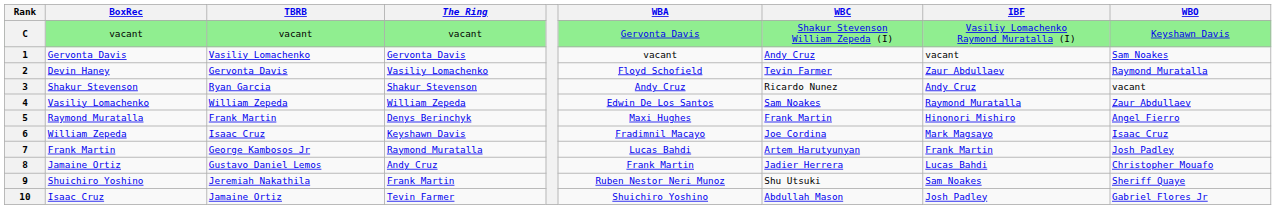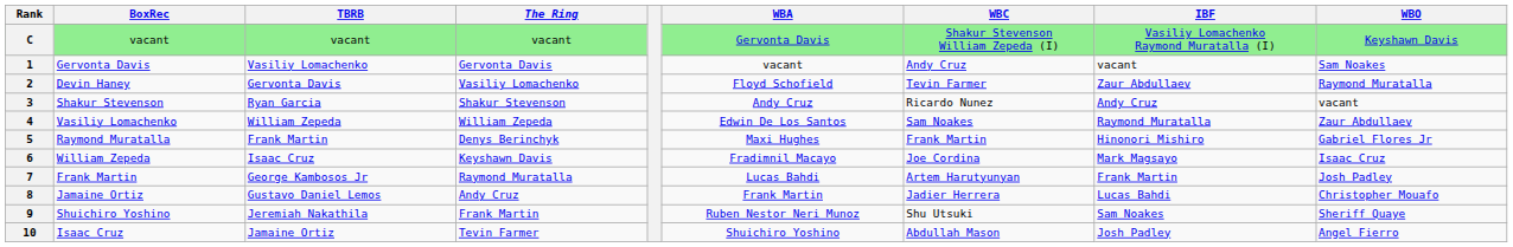5 | WBO: Angel Fierro -> Gabriel Flores Jr
10 | WBO: Gabriel Flores Jr -> Angel Fierro
